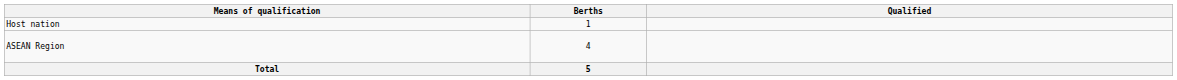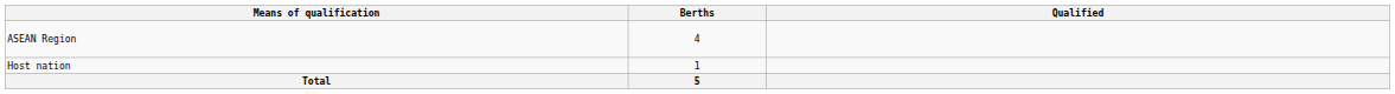rows swapped: Host nation <-> ASEAN Region
